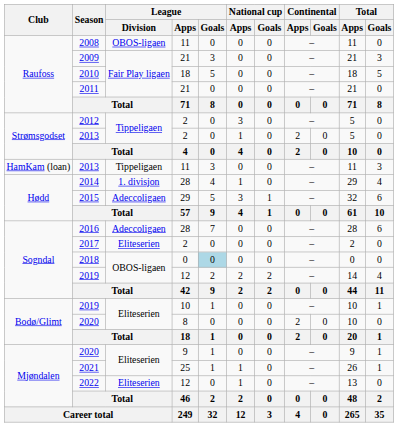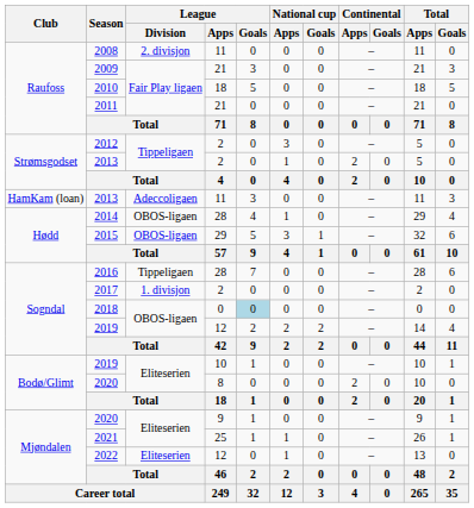2008 | League / Division: OBOS-ligaen -> 2. divisjon
2013 / 11 | League / Division: Tippeligaen -> Adeccoligaen
2014 | League / Division: 1. divisjon -> OBOS-ligaen
2015 | League / Division: Adeccoligaen -> OBOS-ligaen
2016 | League / Division: Adeccoligaen -> Tippeligaen
2017 | League / Division: Eliteserien -> 1. divisjon
